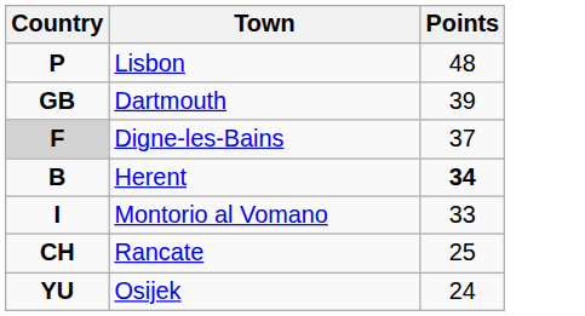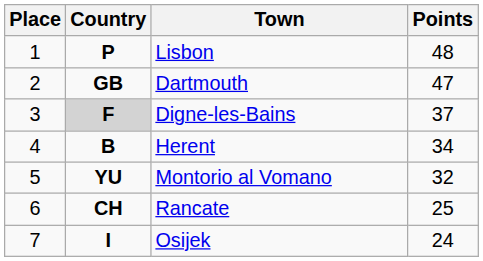+ column: Place | 1 | 2 | 3 | 4 | 5 | 6 | 7
Dartmouth | Points: 39 -> 47
Herent | Points: bold -> normal
Montorio al Vomano | Country: I -> YU
Montorio al Vomano | Points: 33 -> 32
Osijek | Country: YU -> I
